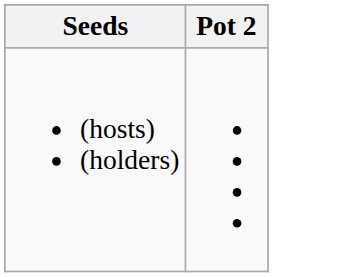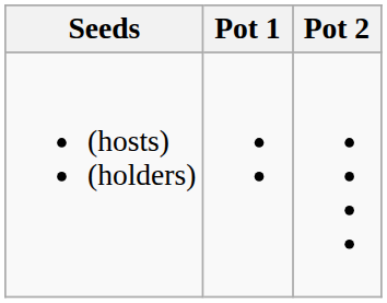+ column: Pot 1
